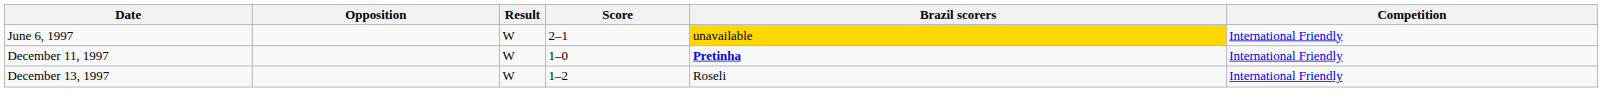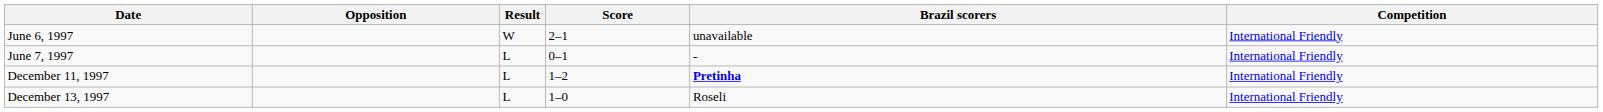June 6, 1997 | Brazil scorers: gold background -> no background
+ row: June 7, 1997 | L | 0–1 | - | International Friendly
December 11, 1997 | Result: W -> L
December 11, 1997 | Score: 1–0 -> 1–2
December 13, 1997 | Result: W -> L
December 13, 1997 | Score: 1–2 -> 1–0
